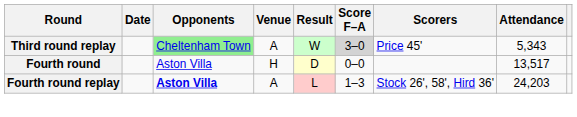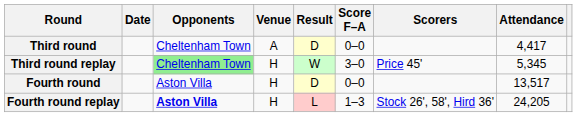+ row: Third round | Cheltenham Town | A | D | 0–0 | 4,417
Third round replay | Venue: A -> H
Third round replay | Score F–A: lightgrey background -> no background
Third round replay | Attendance: 5,343 -> 5,345
Fourth round replay | Venue: A -> H
Fourth round replay | Attendance: 24,203 -> 24,205
